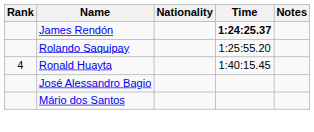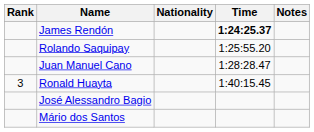+ row: Juan Manuel Cano | 1:28:28.47
Ronald Huayta | Rank: 4 -> 3
